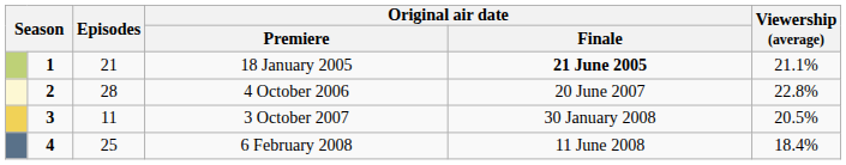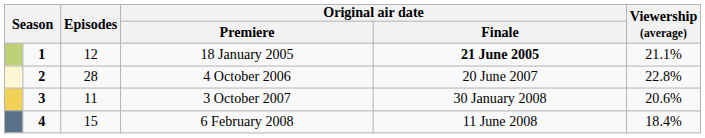18 January 2005 | Episodes: 21 -> 12
3 October 2007 | Viewership (average): 20.5% -> 20.6%
6 February 2008 | Episodes: 25 -> 15
